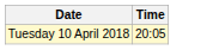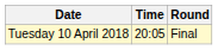+ column: Round | Final
